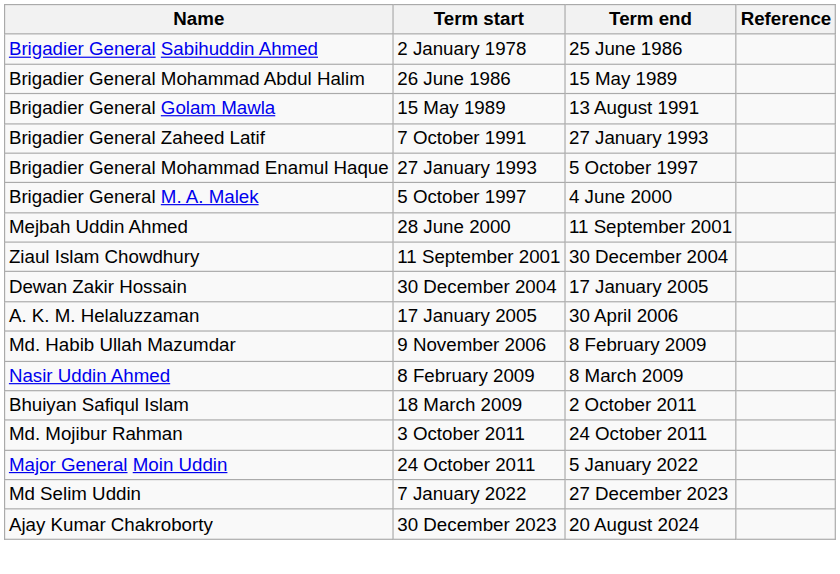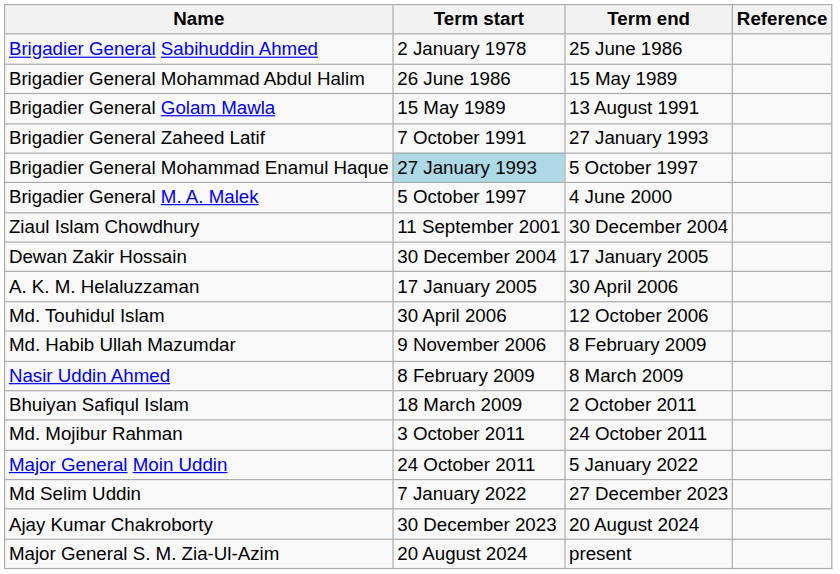Brigadier General Mohammad Enamul Haque | Term start: no background -> lightblue background
- row: Mejbah Uddin Ahmed | 28 June 2000 | 11 September 2001
+ row: Md. Touhidul Islam | 30 April 2006 | 12 October 2006
+ row: Major General S. M. Zia-Ul-Azim | 20 August 2024 | present
